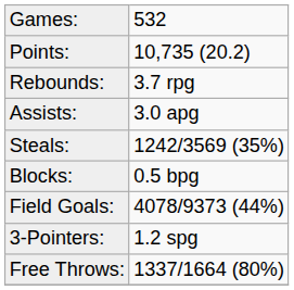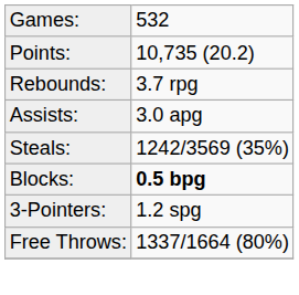Blocks: | column 2: normal -> bold
- row: Field Goals: | 4078/9373 (44%)
